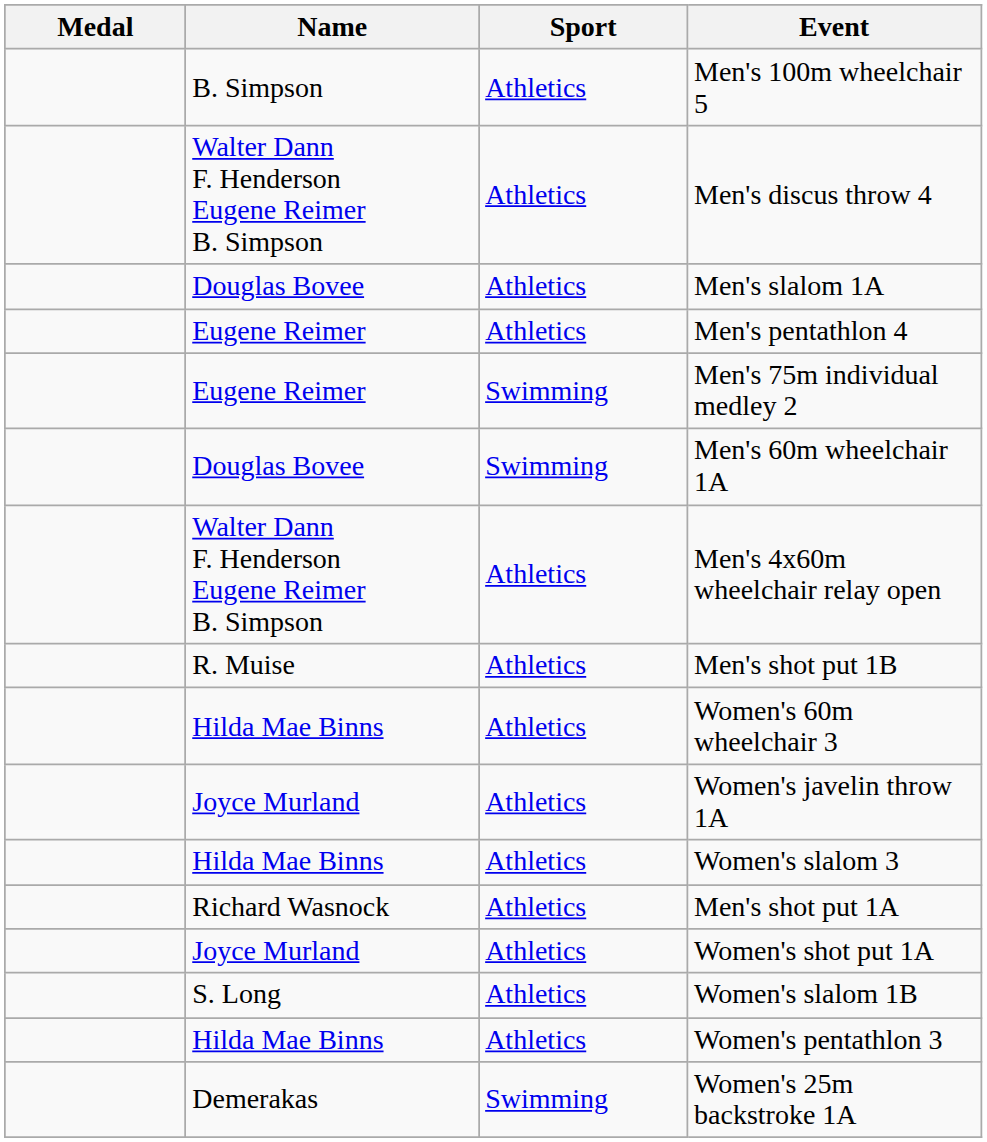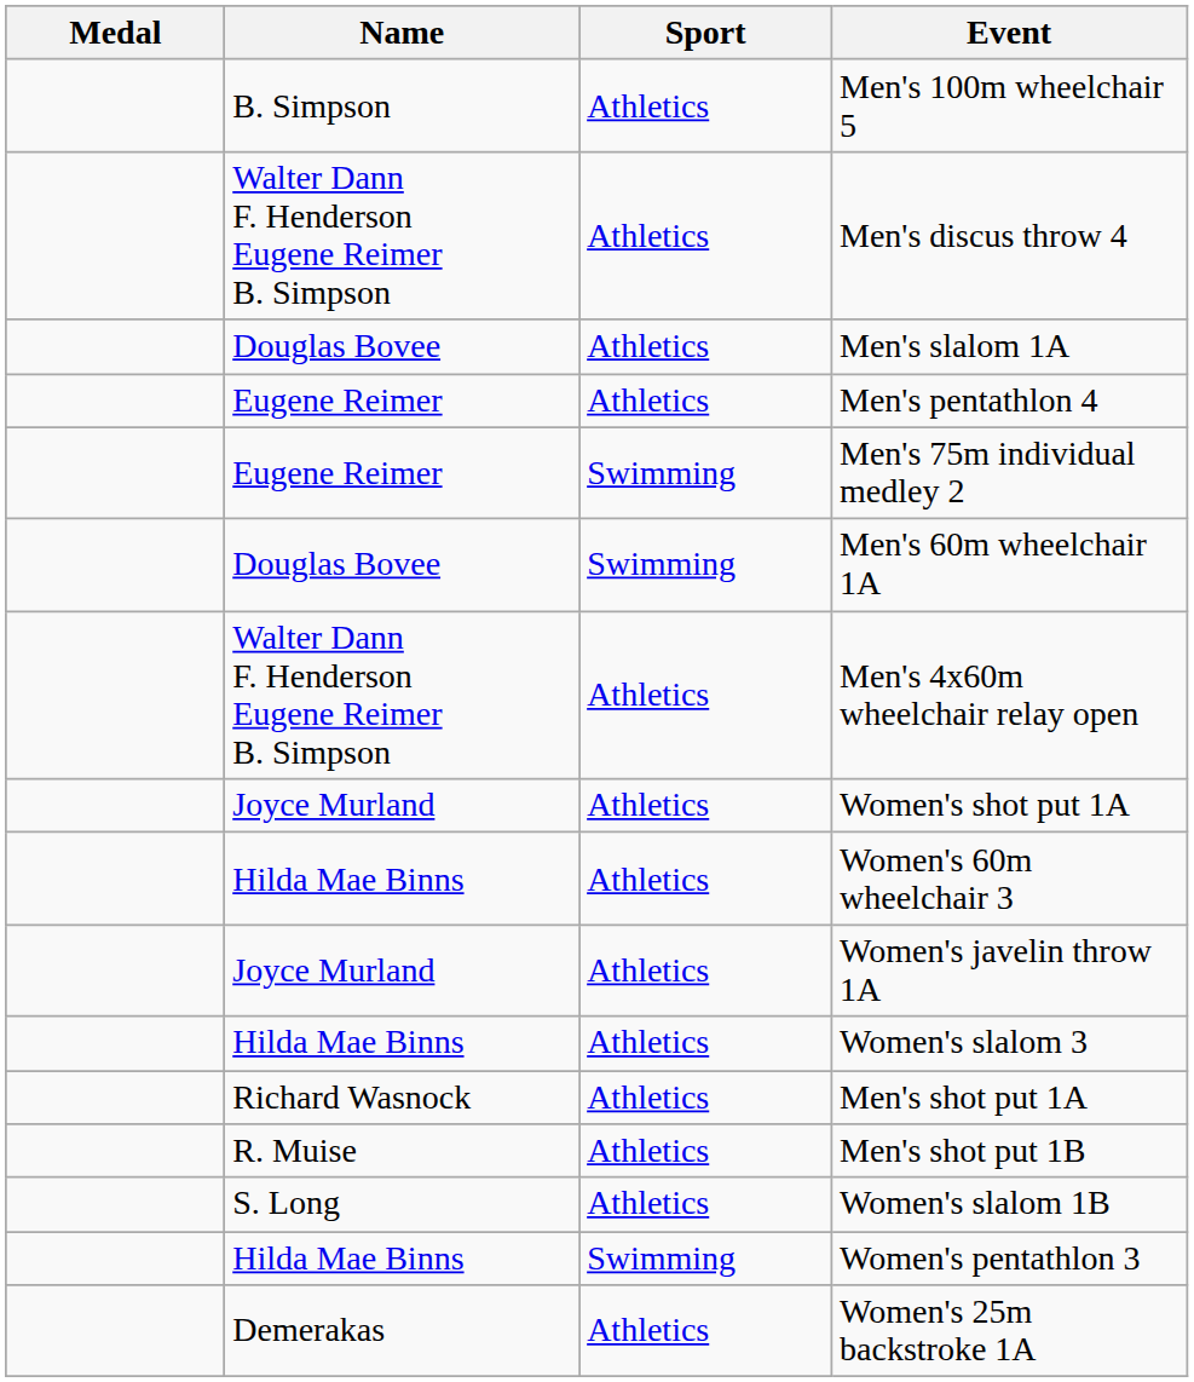rows swapped: Men's shot put 1B <-> Women's shot put 1A
Women's pentathlon 3 | Sport: Athletics -> Swimming
Women's 25m backstroke 1A | Sport: Swimming -> Athletics
